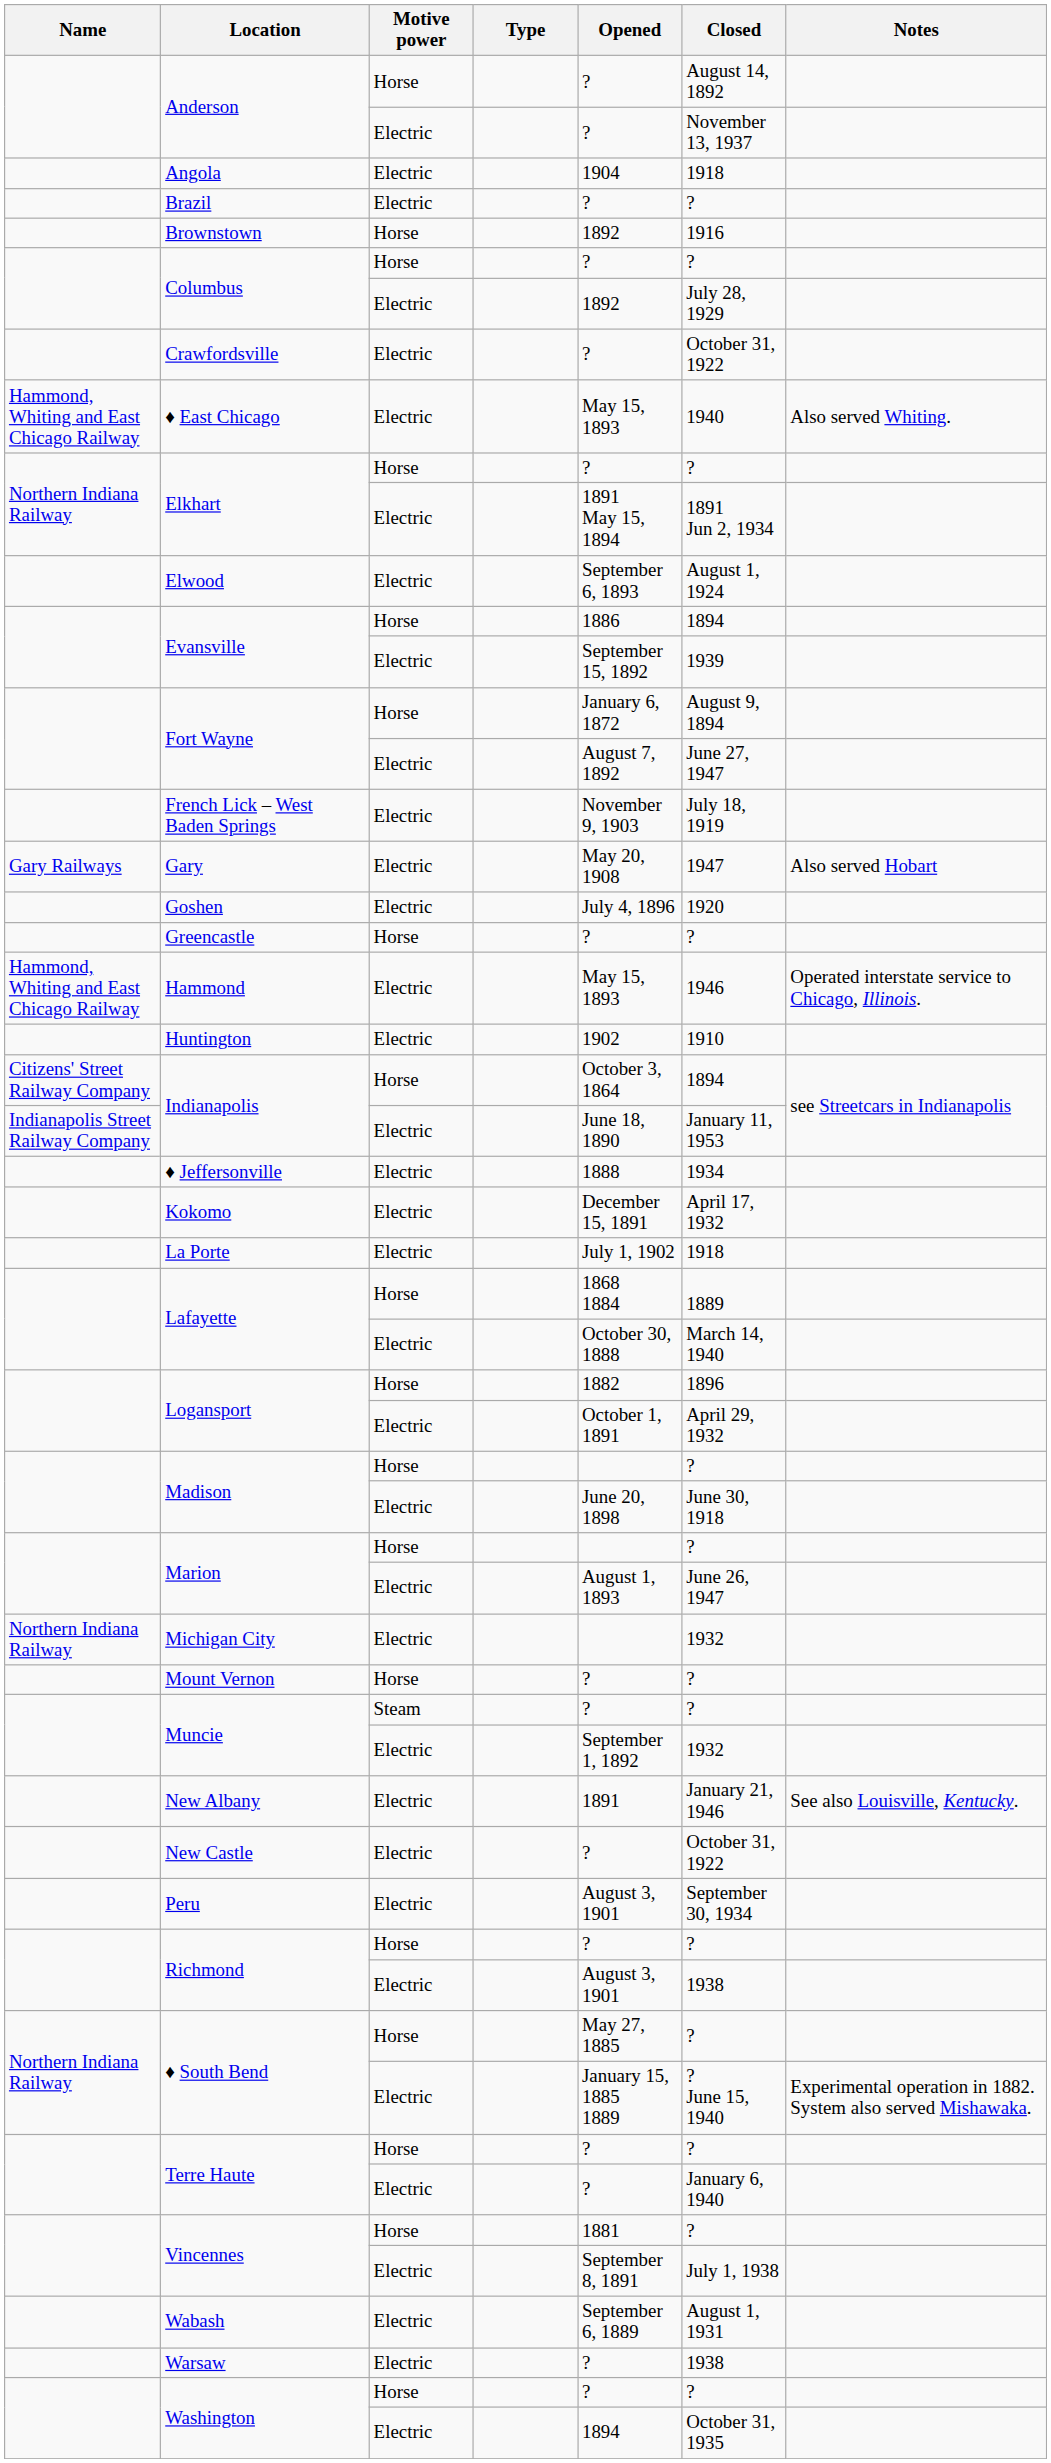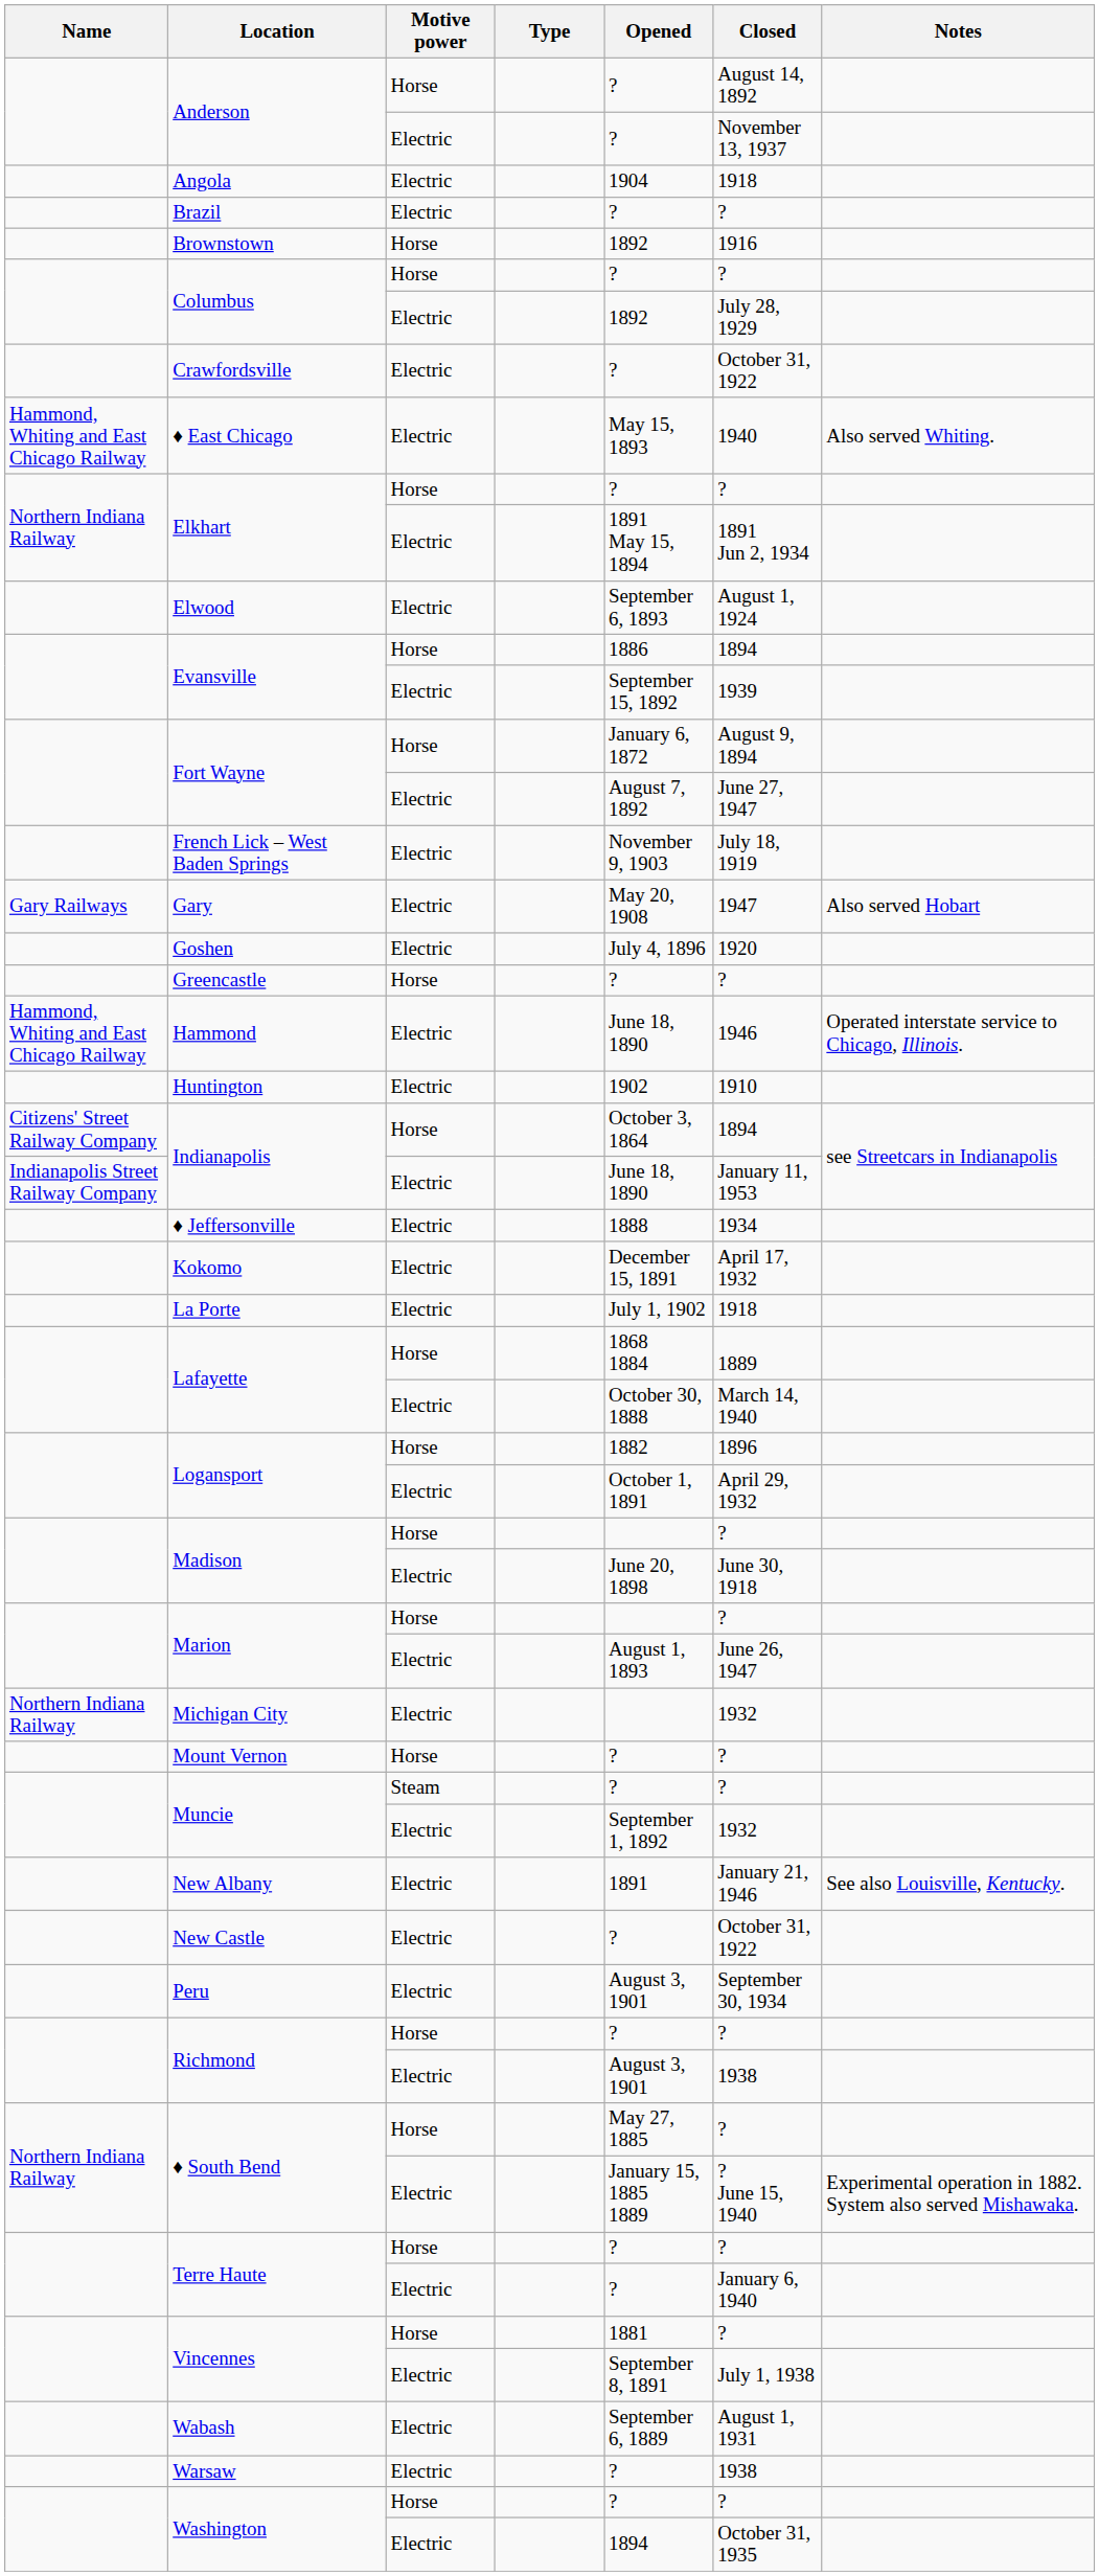Hammond | Opened: May 15, 1893 -> June 18, 1890
